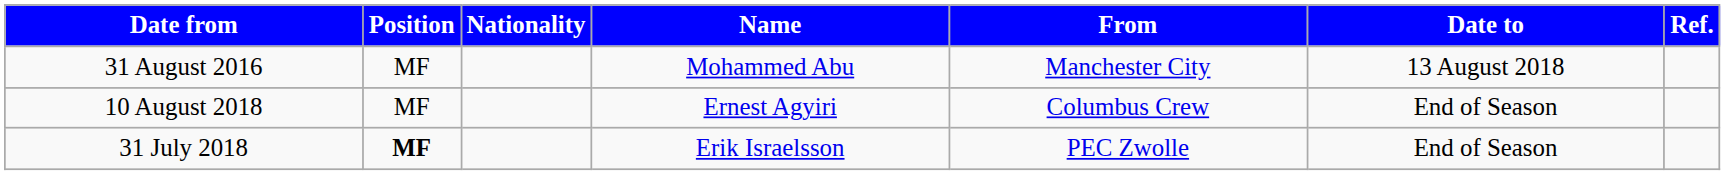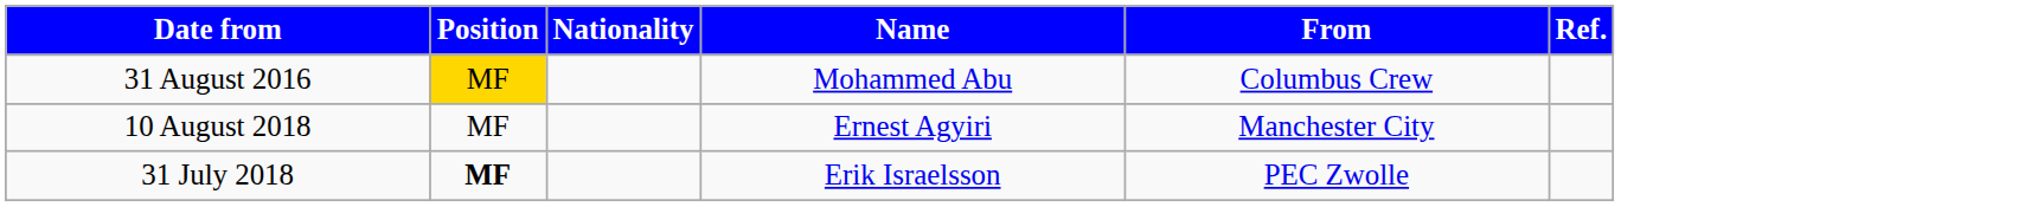- column: Date to | 13 August 2018 | End of Season | End of Season
31 August 2016 | Position: no background -> gold background
31 August 2016 | From: Manchester City -> Columbus Crew
10 August 2018 | From: Columbus Crew -> Manchester City
